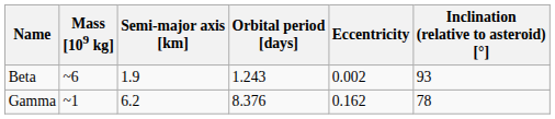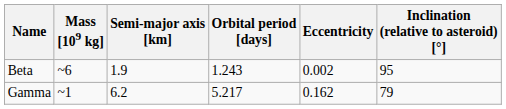Beta | Inclination (relative to asteroid) [°]: 93 -> 95
Gamma | Orbital period [days]: 8.376 -> 5.217
Gamma | Inclination (relative to asteroid) [°]: 78 -> 79
